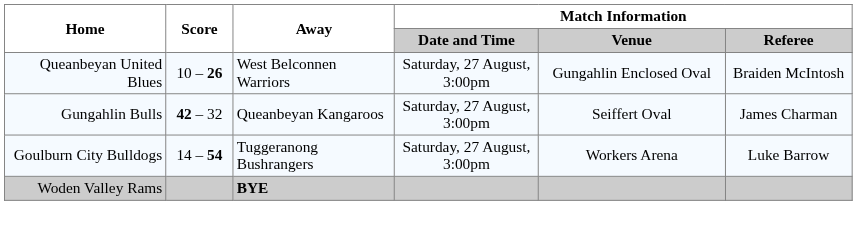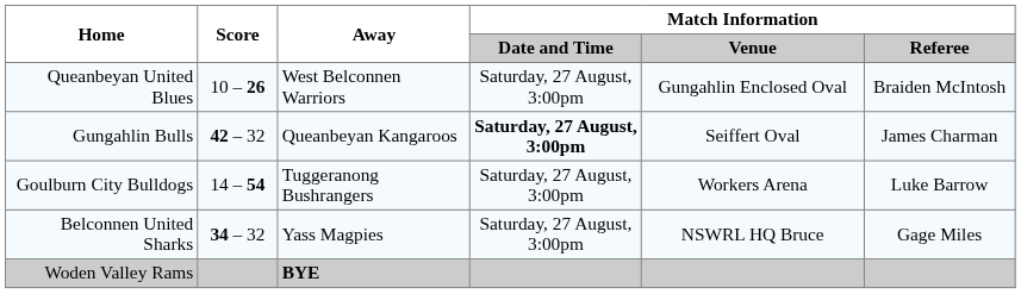Gungahlin Bulls | Match Information / Date and Time: normal -> bold
+ row: Belconnen United Sharks | 34 – 32 | Yass Magpies | Saturday, 27 August, 3:00pm | NSWRL HQ Bruce | Gage Miles
